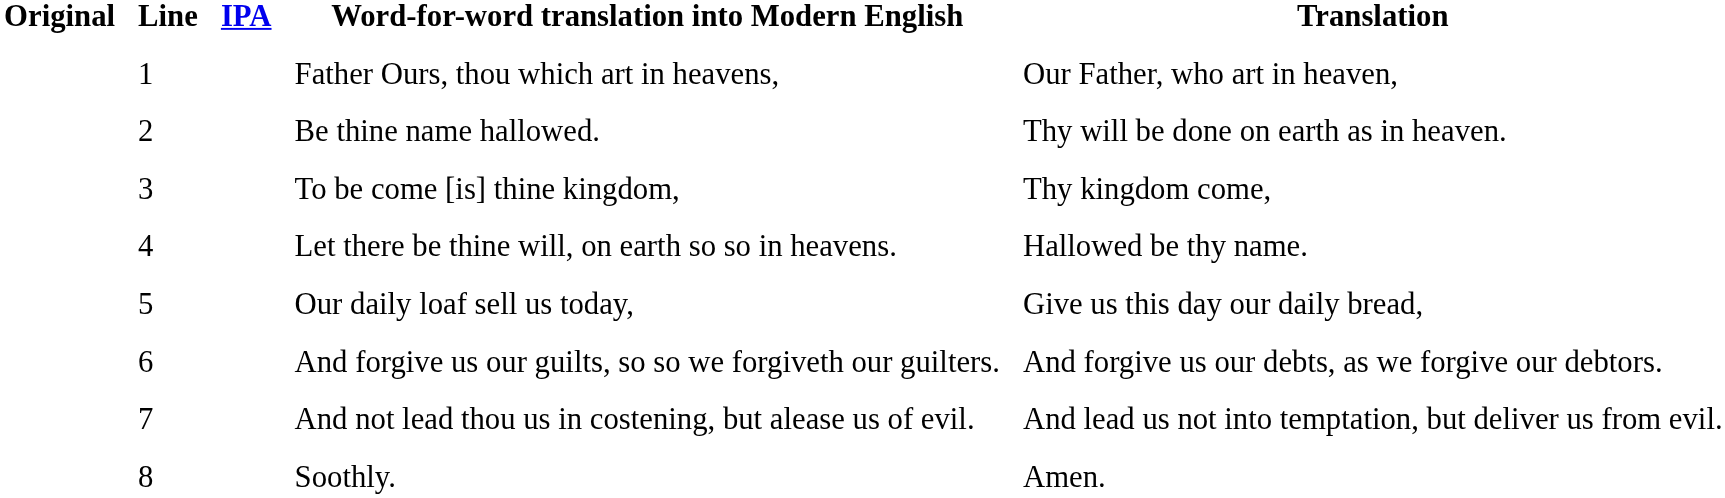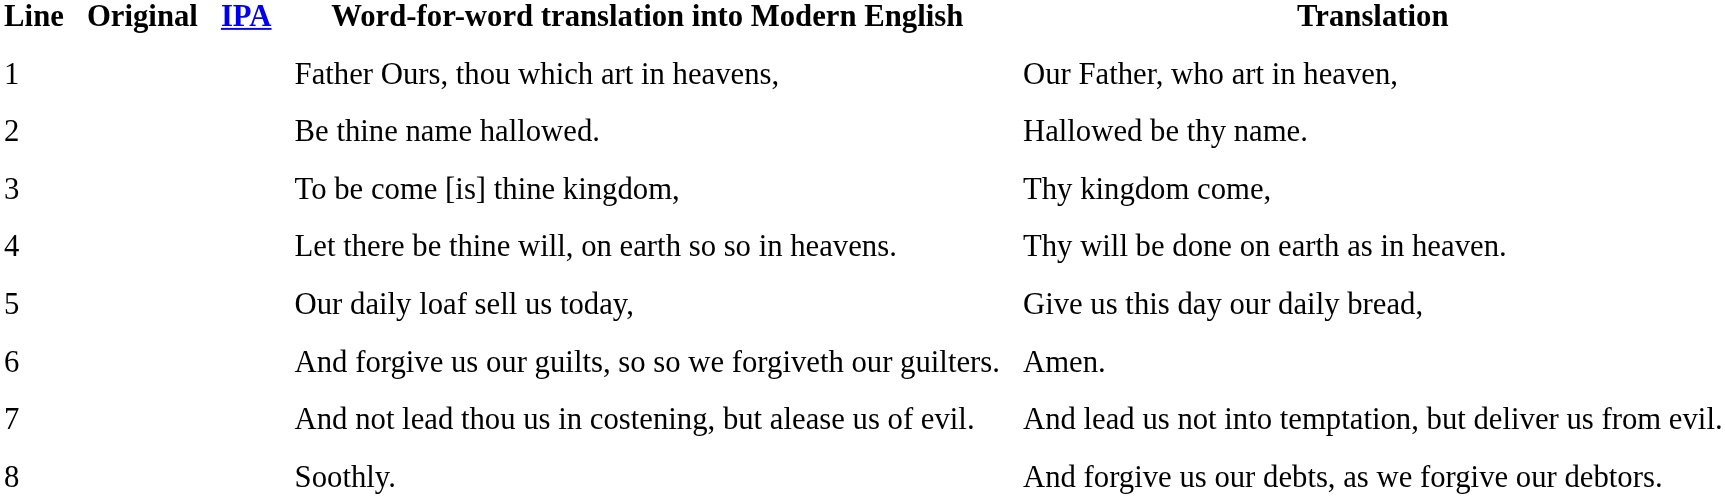columns swapped: Line <-> Original
Be thine name hallowed. | Translation: Thy will be done on earth as in heaven. -> Hallowed be thy name.
Let there be thine will, on earth so so in heavens. | Translation: Hallowed be thy name. -> Thy will be done on earth as in heaven.
And forgive us our guilts, so so we forgiveth our guilters. | Translation: And forgive us our debts, as we forgive our debtors. -> Amen.
Soothly. | Translation: Amen. -> And forgive us our debts, as we forgive our debtors.
